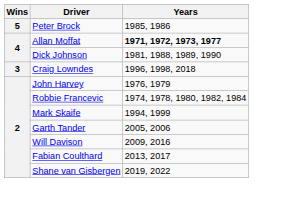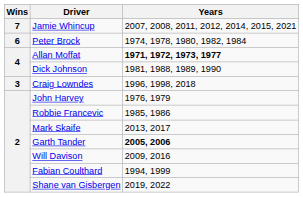+ row: 7 | Jamie Whincup | 2007, 2008, 2011, 2012, 2014, 2015, 2021
Peter Brock | Wins: 5 -> 6
Peter Brock | Years: 1985, 1986 -> 1974, 1978, 1980, 1982, 1984
Robbie Francevic | Years: 1974, 1978, 1980, 1982, 1984 -> 1985, 1986
Mark Skaife | Years: 1994, 1999 -> 2013, 2017
Garth Tander | Years: normal -> bold
Fabian Coulthard | Years: 2013, 2017 -> 1994, 1999
